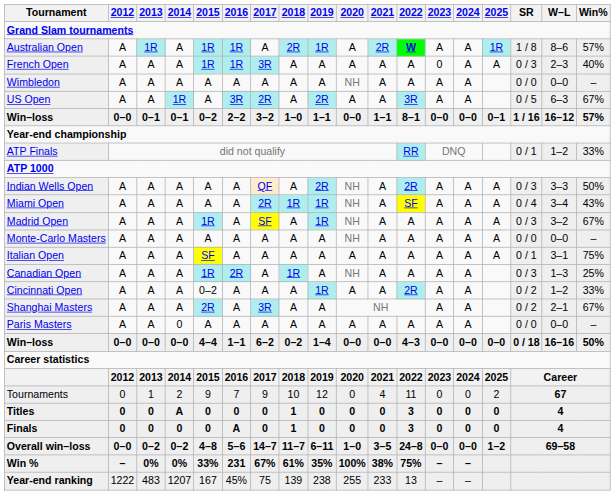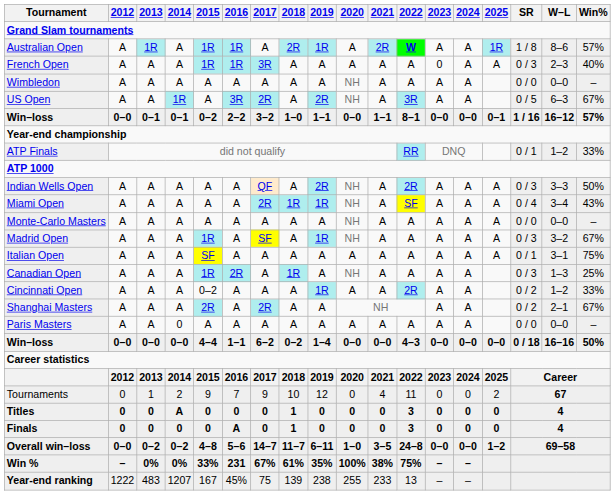US Open | 2020: A -> NH
rows swapped: Monte-Carlo Masters <-> Madrid Open
Shanghai Masters | 2017: 3R -> 2R
